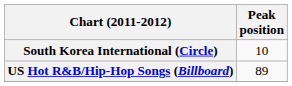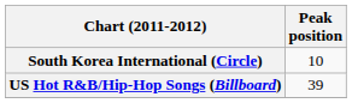US Hot R&B/Hip-Hop Songs (Billboard) | Peak position: 89 -> 39
